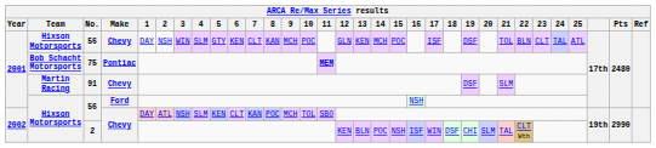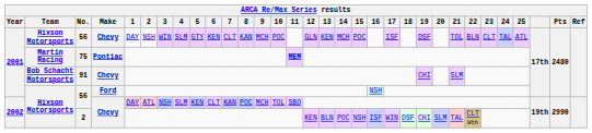75 | Team: Bob Schacht Motorsports -> Martin Racing
91 | Team: Martin Racing -> Bob Schacht Motorsports
91 | 19: DSF -> CHI
